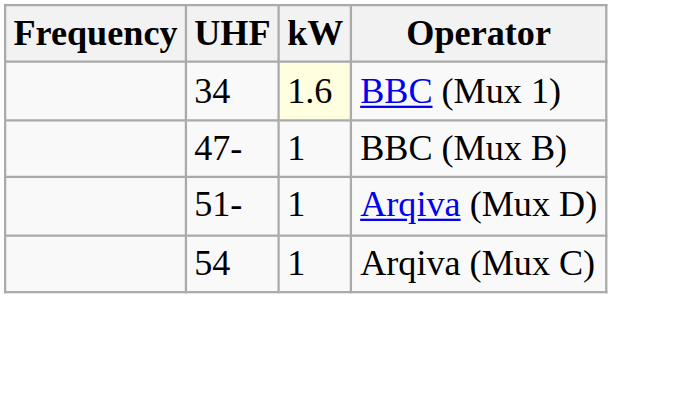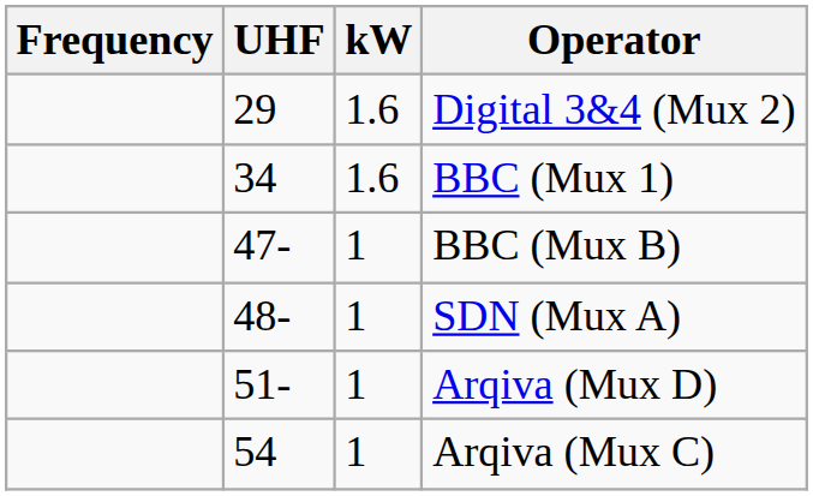+ row: 29 | 1.6 | Digital 3&4 (Mux 2)
BBC (Mux 1) | kW: lightyellow background -> no background
+ row: 48- | 1 | SDN (Mux A)
